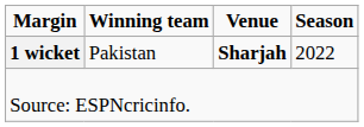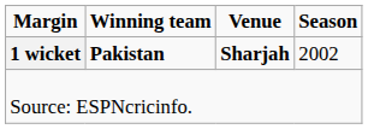1 wicket | Winning team: normal -> bold
1 wicket | Season: 2022 -> 2002
